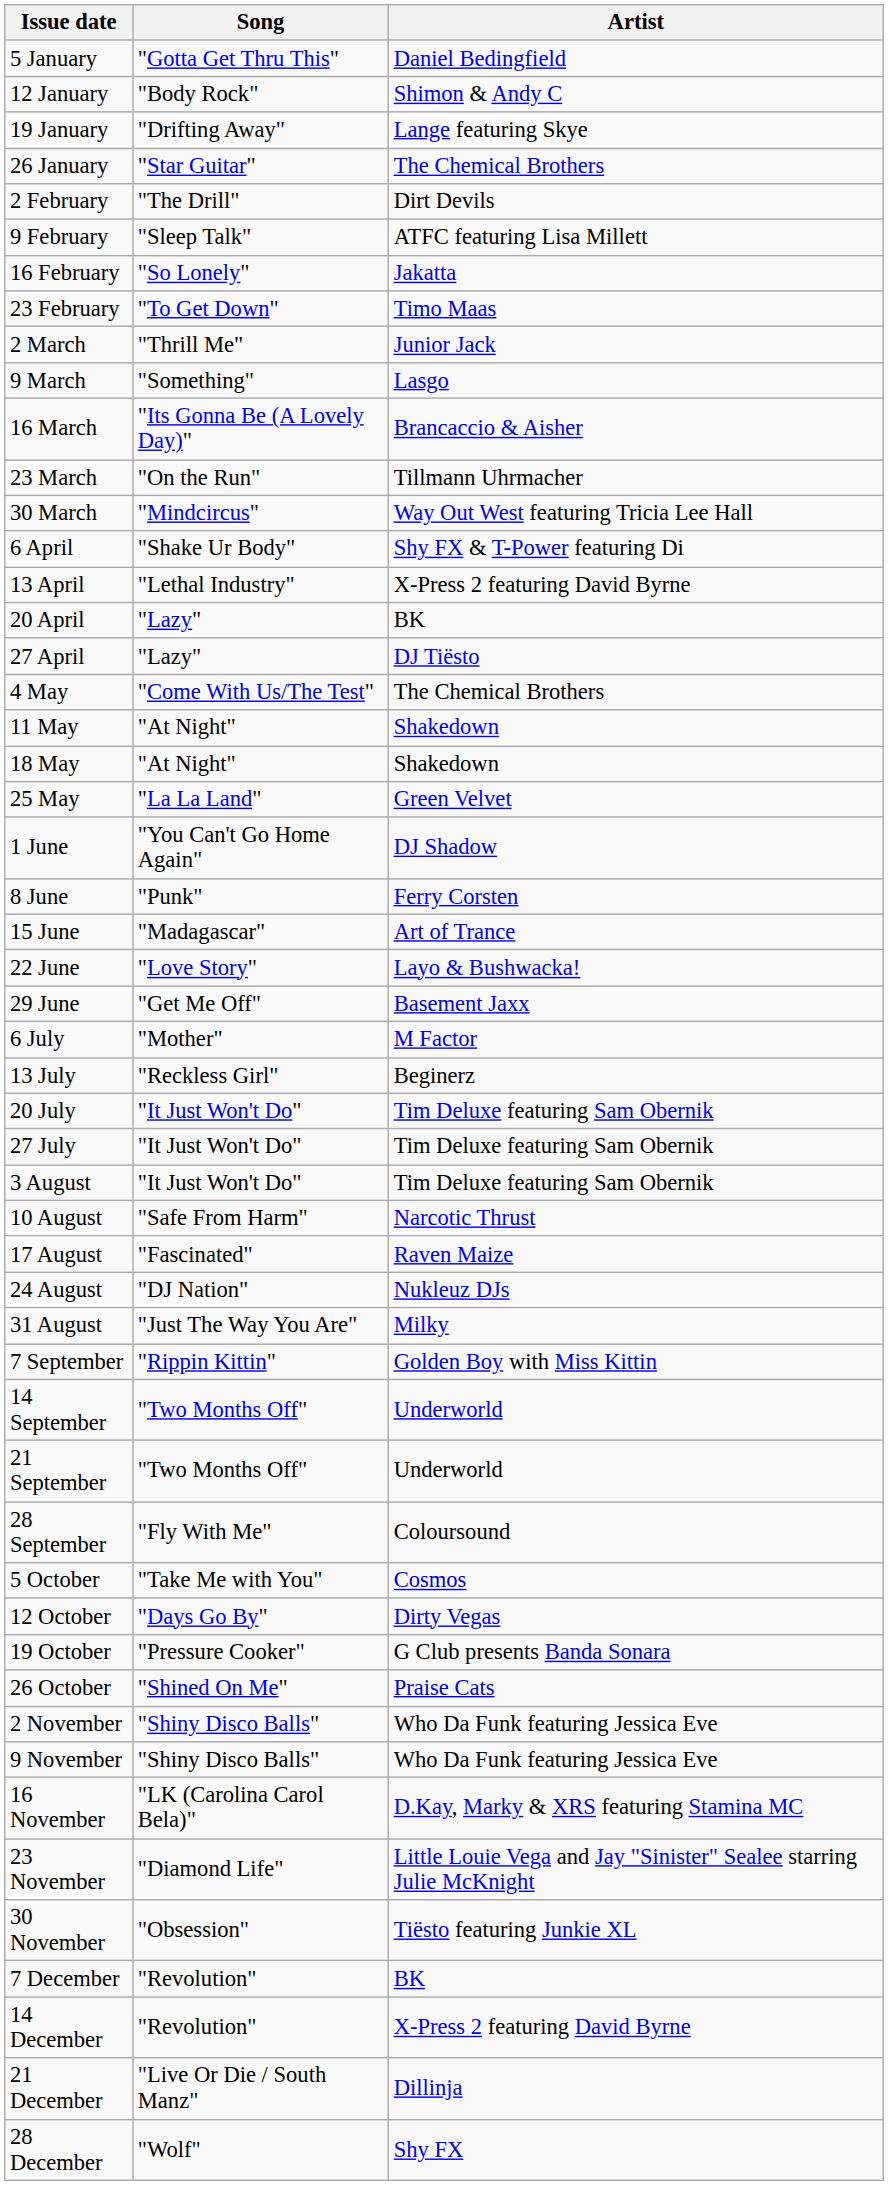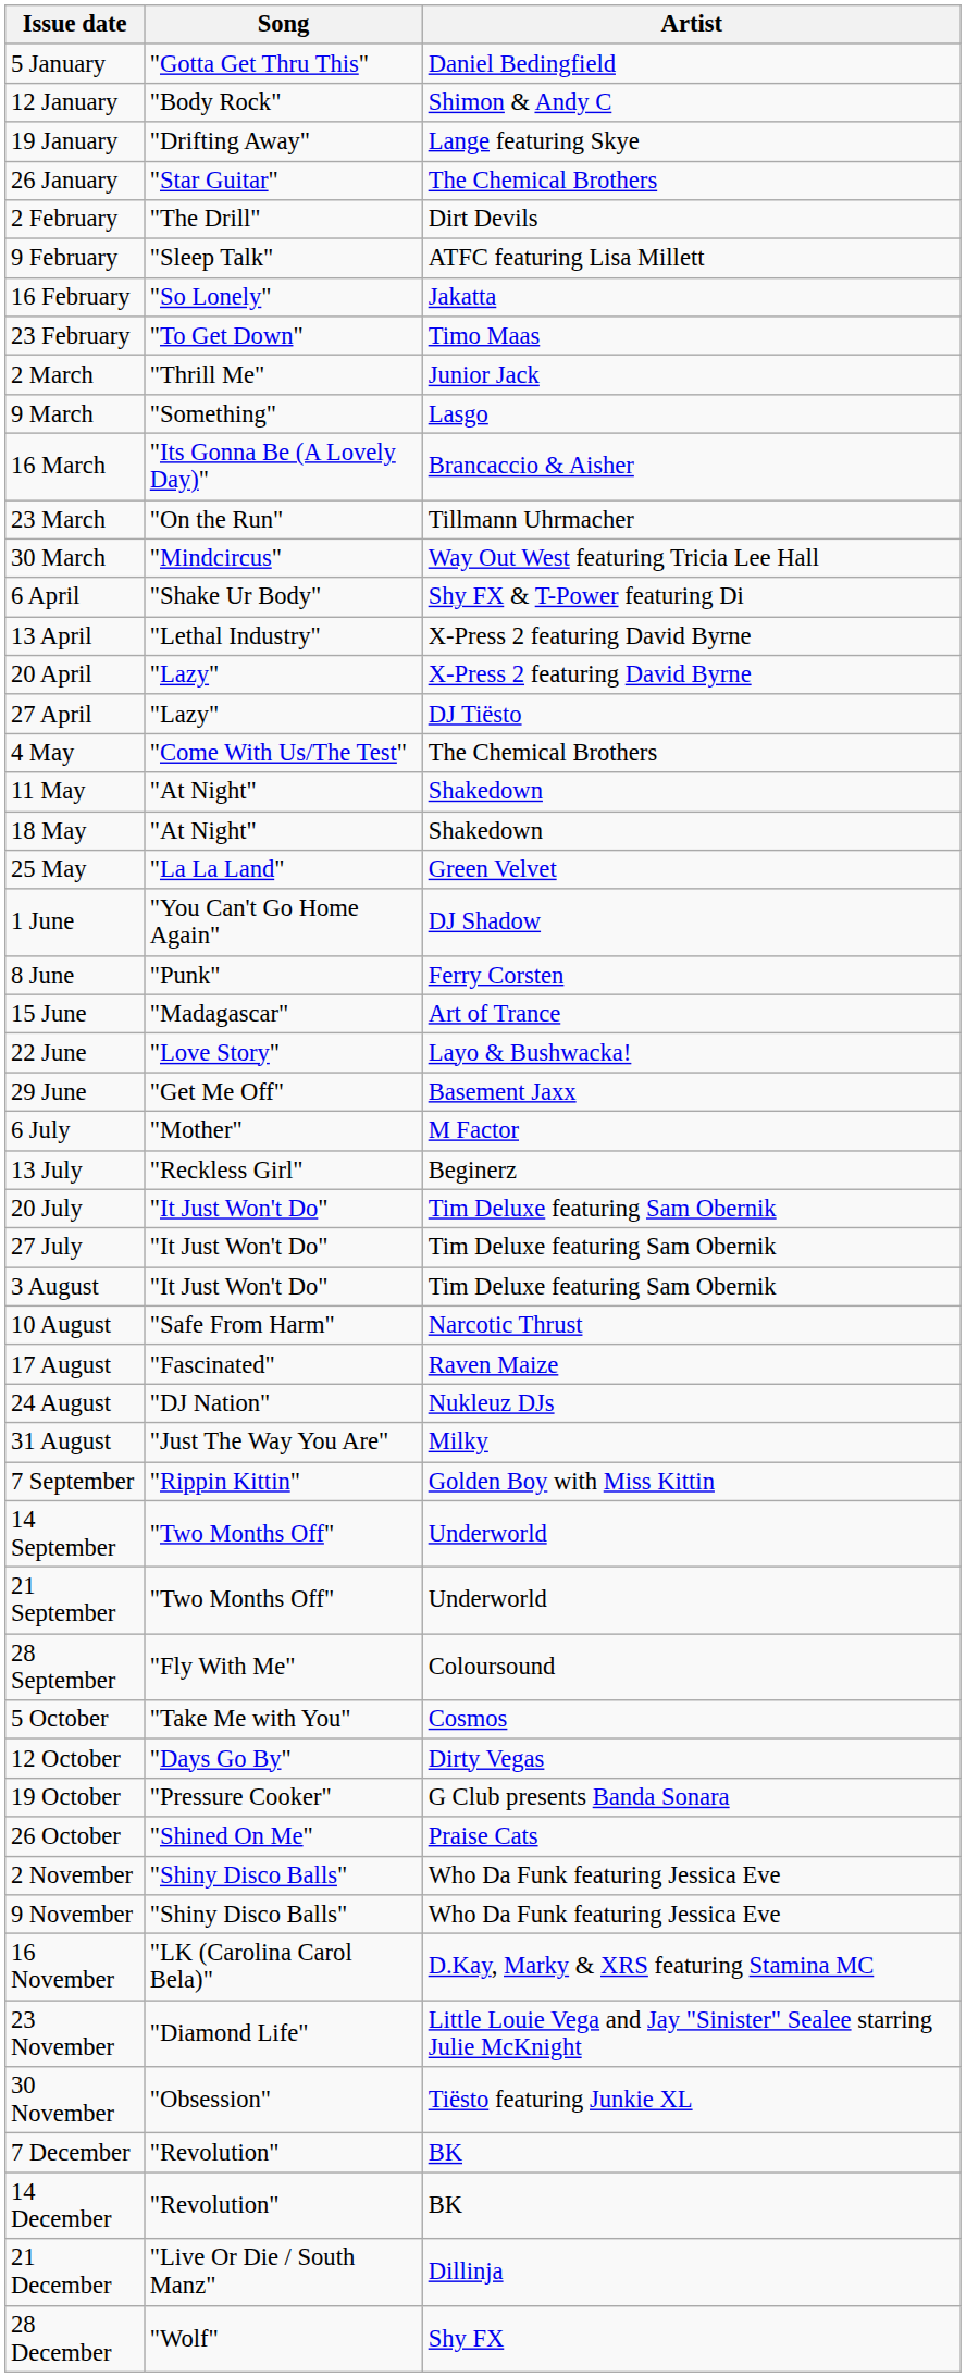20 April | Artist: BK -> X-Press 2 featuring David Byrne
14 December | Artist: X-Press 2 featuring David Byrne -> BK
